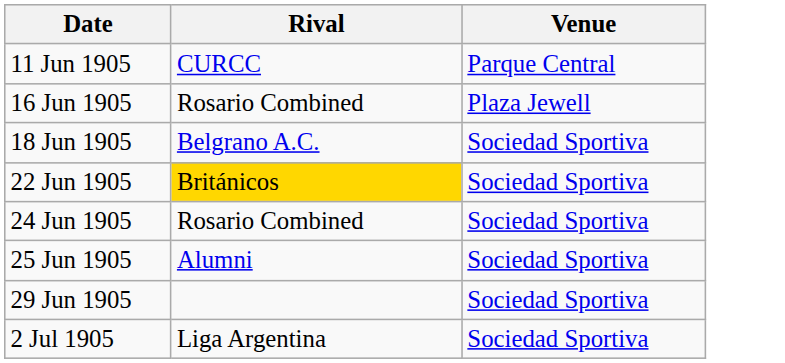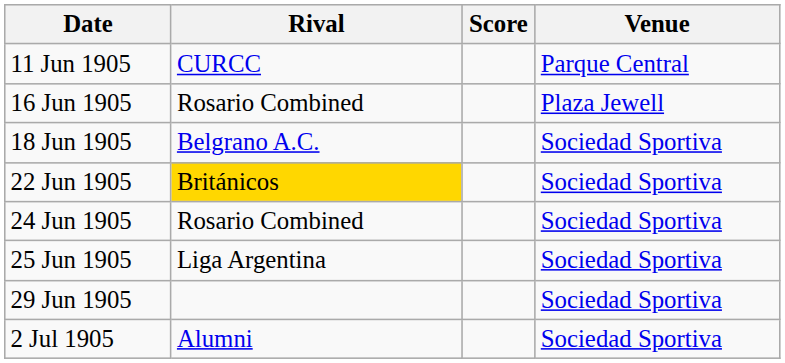+ column: Score
25 Jun 1905 | Rival: Alumni -> Liga Argentina
2 Jul 1905 | Rival: Liga Argentina -> Alumni
